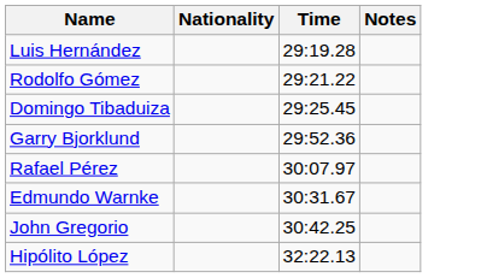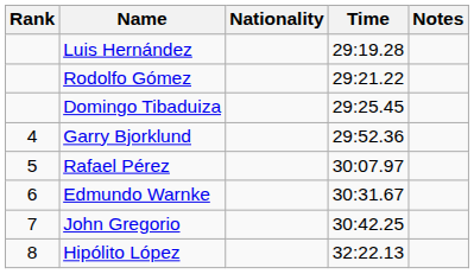+ column: Rank | 4 | 5 | 6 | 7 | 8
